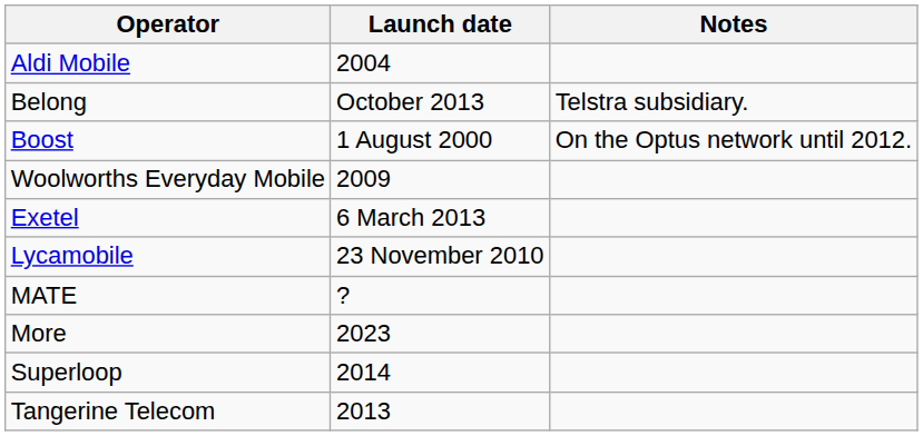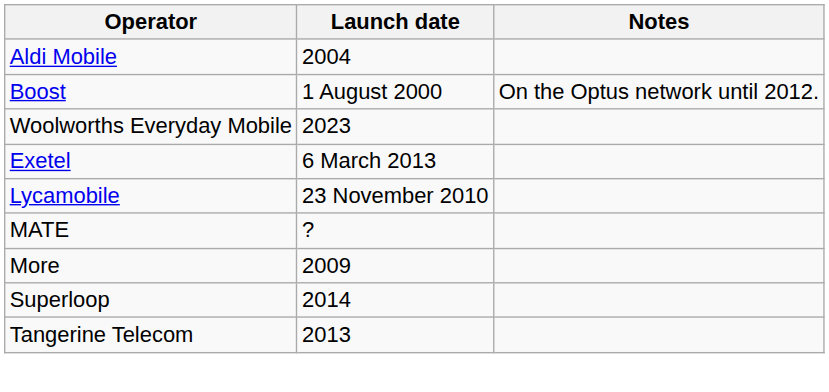- row: Belong | October 2013 | Telstra subsidiary.
Woolworths Everyday Mobile | Launch date: 2009 -> 2023
More | Launch date: 2023 -> 2009
